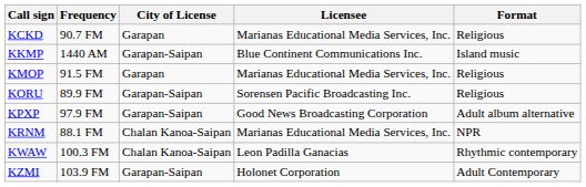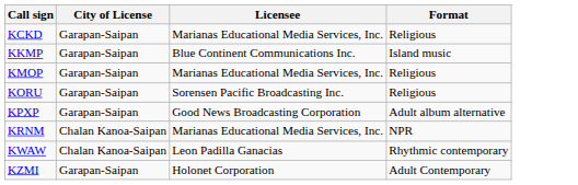- column: Frequency | 90.7 FM | 1440 AM | 91.5 FM | 89.9 FM | 97.9 FM | 88.1 FM | 100.3 FM | 103.9 FM
KCKD | City of License: Garapan -> Garapan-Saipan
KMOP | City of License: Garapan -> Garapan-Saipan
